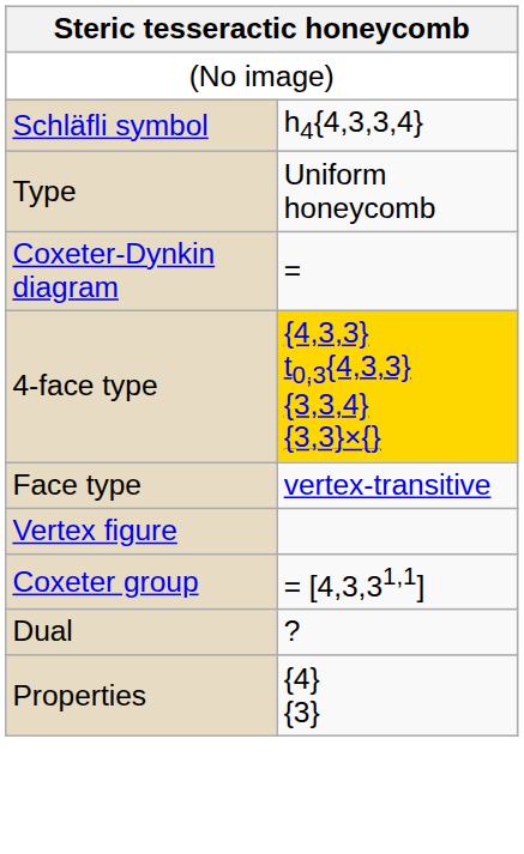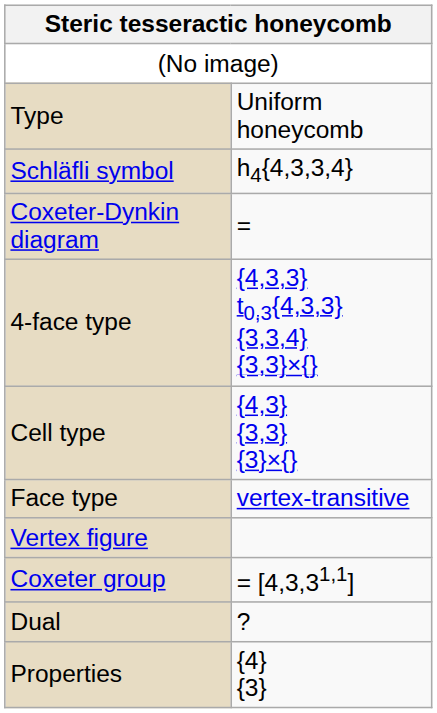rows swapped: Type <-> Schläfli symbol
4-face type | column 2: gold background -> no background
+ row: Cell type | {4,3} {3,3} {3}×{}
